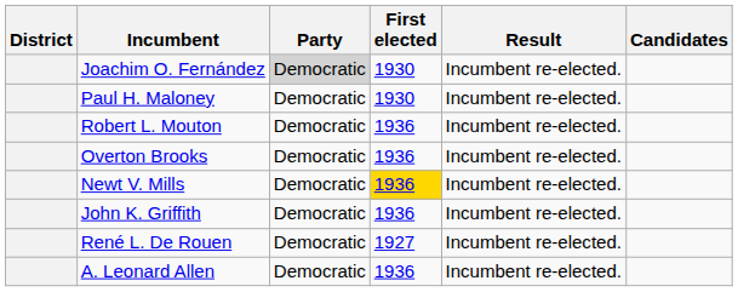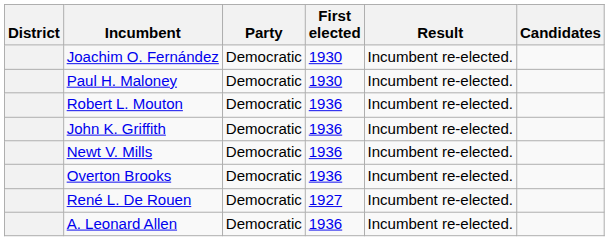Joachim O. Fernández | Party: lightgrey background -> no background
rows swapped: Overton Brooks <-> John K. Griffith
Newt V. Mills | First elected: gold background -> no background
